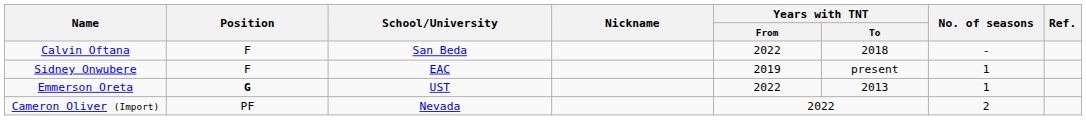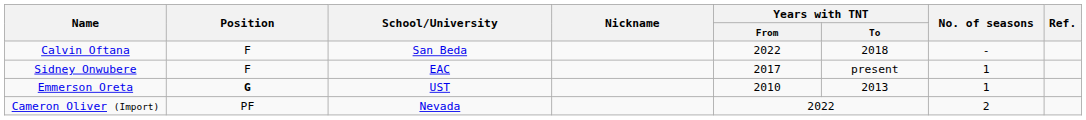Sidney Onwubere | Years with TNT / From: 2019 -> 2017
Emmerson Oreta | Years with TNT / From: 2022 -> 2010
